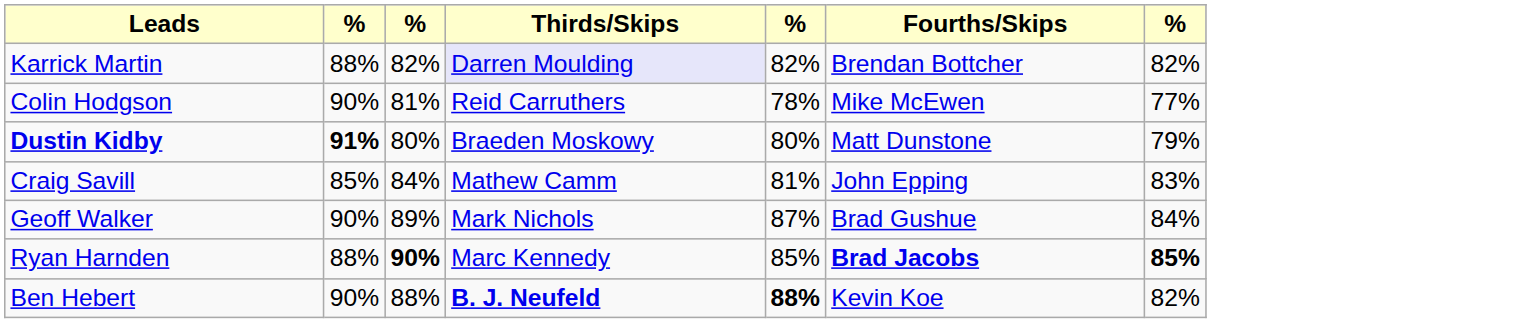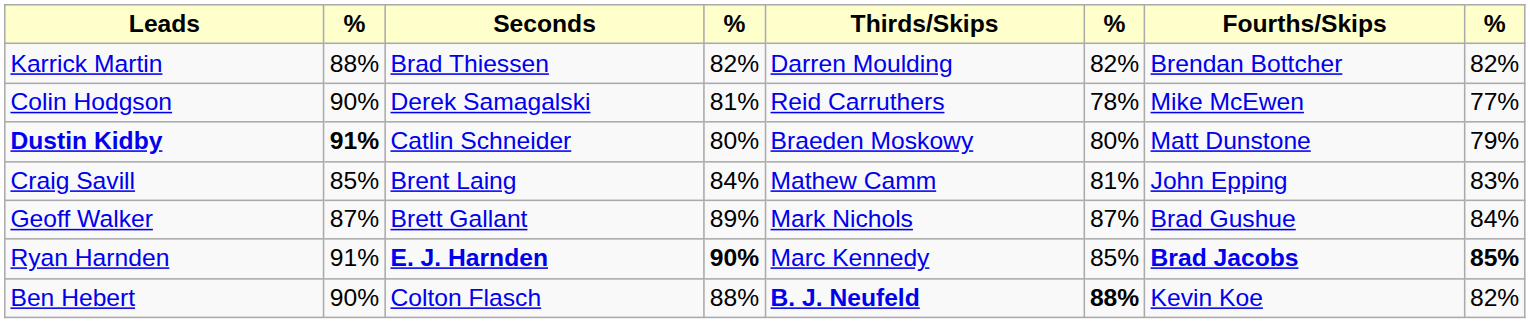+ column: Seconds | Brad Thiessen | Derek Samagalski | Catlin Schneider | Brent Laing | Brett Gallant | E. J. Harnden | Colton Flasch
Karrick Martin | Thirds/Skips: lavender background -> no background
Geoff Walker | column 2: 90% -> 87%
Ryan Harnden | column 2: 88% -> 91%
